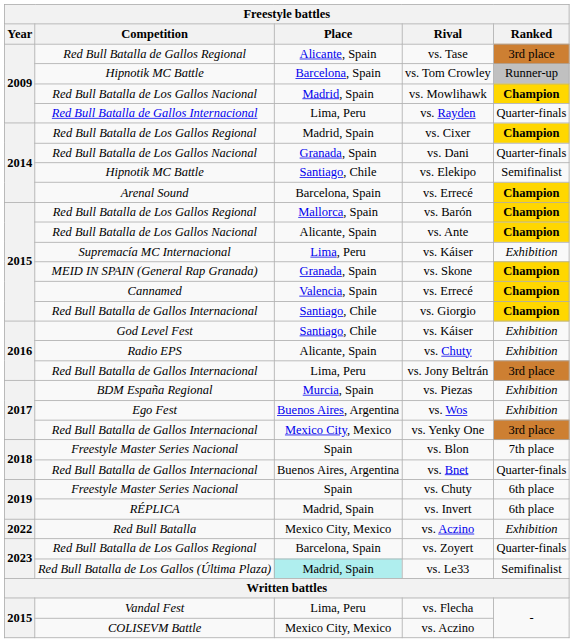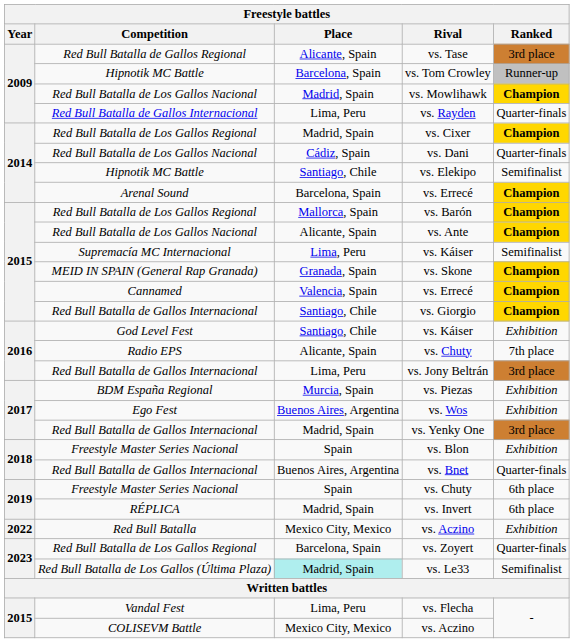2014 / Red Bull Batalla de Los Gallos Nacional | Place: Granada, Spain -> Cádiz, Spain
Supremacía MC Internacional | Ranked: Exhibition -> Semifinalist
Radio EPS | Ranked: Exhibition -> 7th place
2017 / Red Bull Batalla de Gallos Internacional | Place: Mexico City, Mexico -> Madrid, Spain
2018 / Freestyle Master Series Nacional | Ranked: 7th place -> Exhibition
